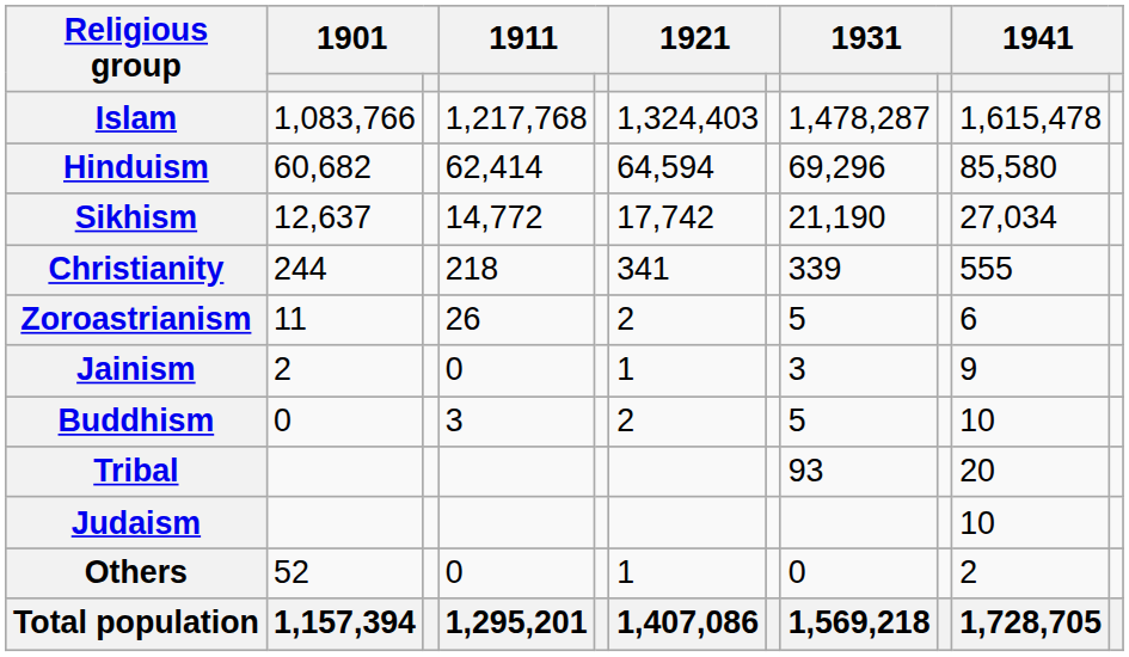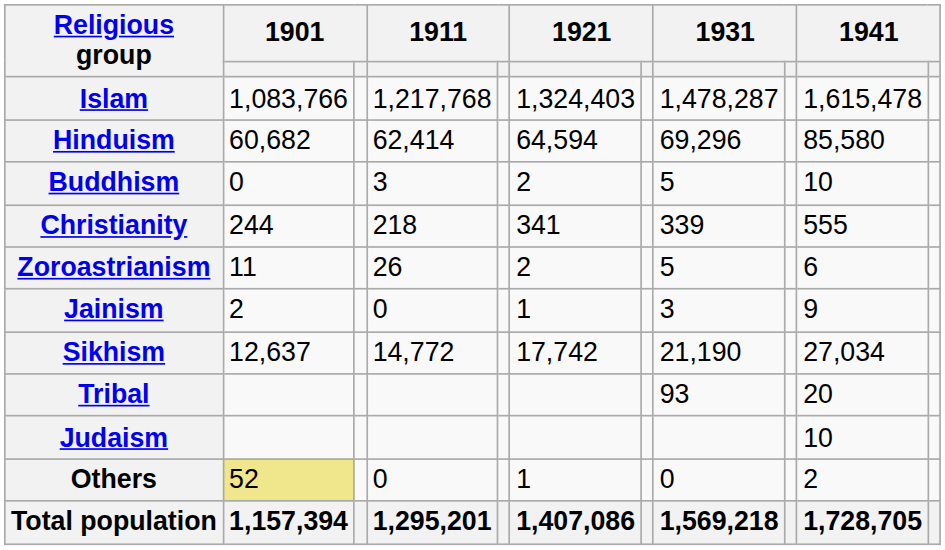rows swapped: Sikhism <-> Buddhism
Others | column 2: no background -> khaki background
